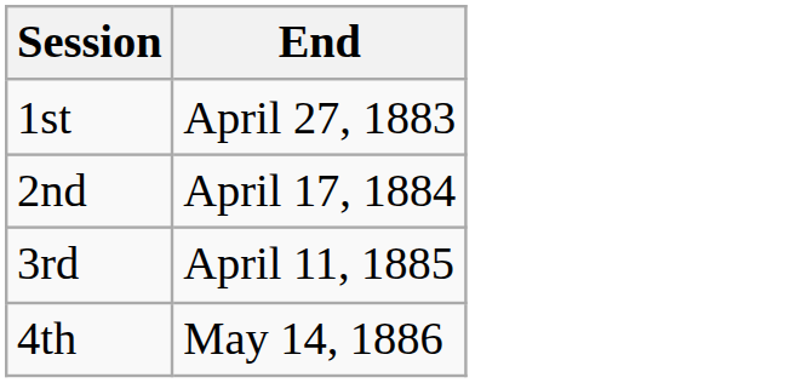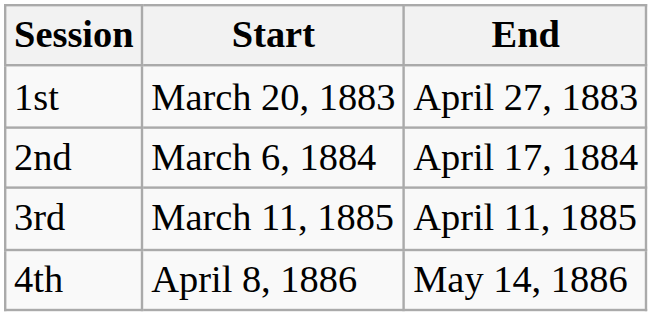+ column: Start | March 20, 1883 | March 6, 1884 | March 11, 1885 | April 8, 1886
